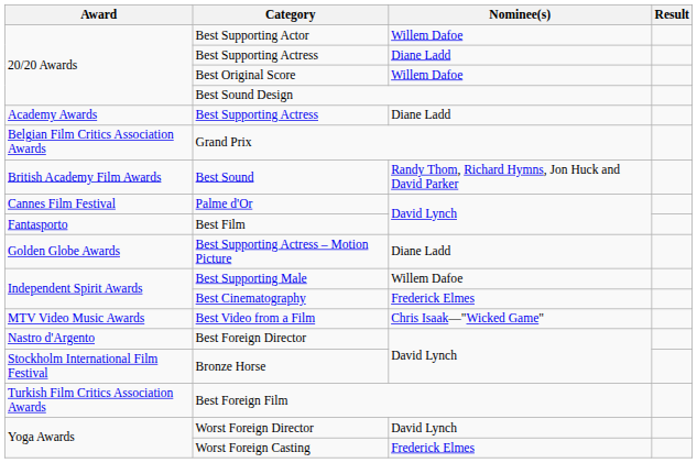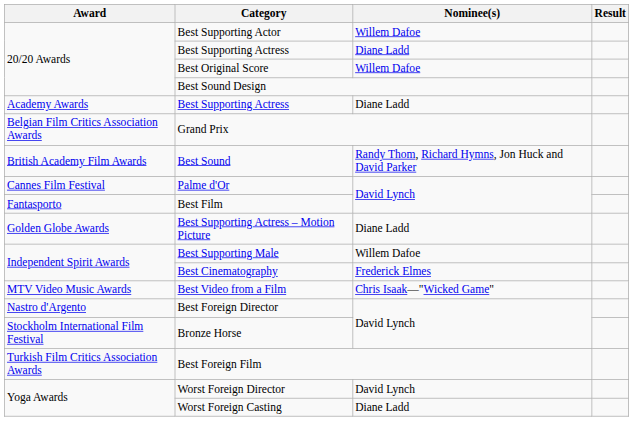Worst Foreign Casting | Nominee(s): Frederick Elmes -> Diane Ladd
